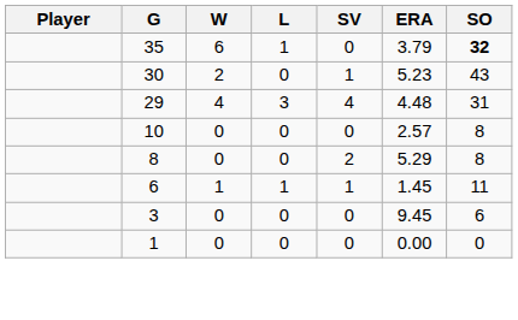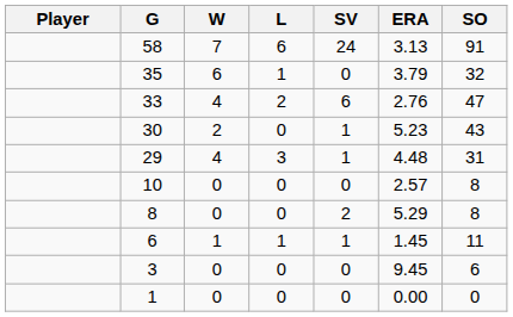+ row: 58 | 7 | 6 | 24 | 3.13 | 91
35 | SO: bold -> normal
+ row: 33 | 4 | 2 | 6 | 2.76 | 47
29 | SV: 4 -> 1
